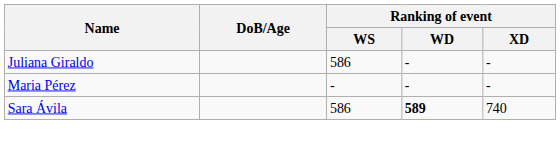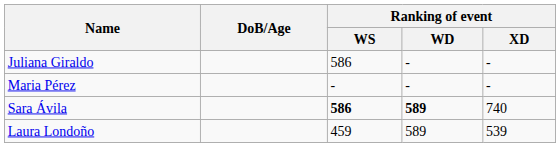Sara Ávila | Ranking of event / WS: normal -> bold
+ row: Laura Londoño | 459 | 589 | 539
